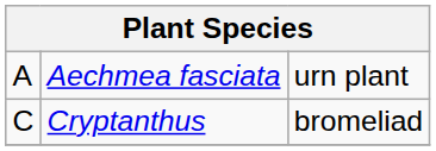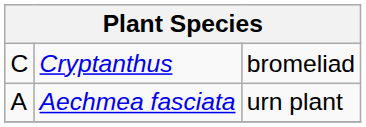rows swapped: Aechmea fasciata <-> Cryptanthus
